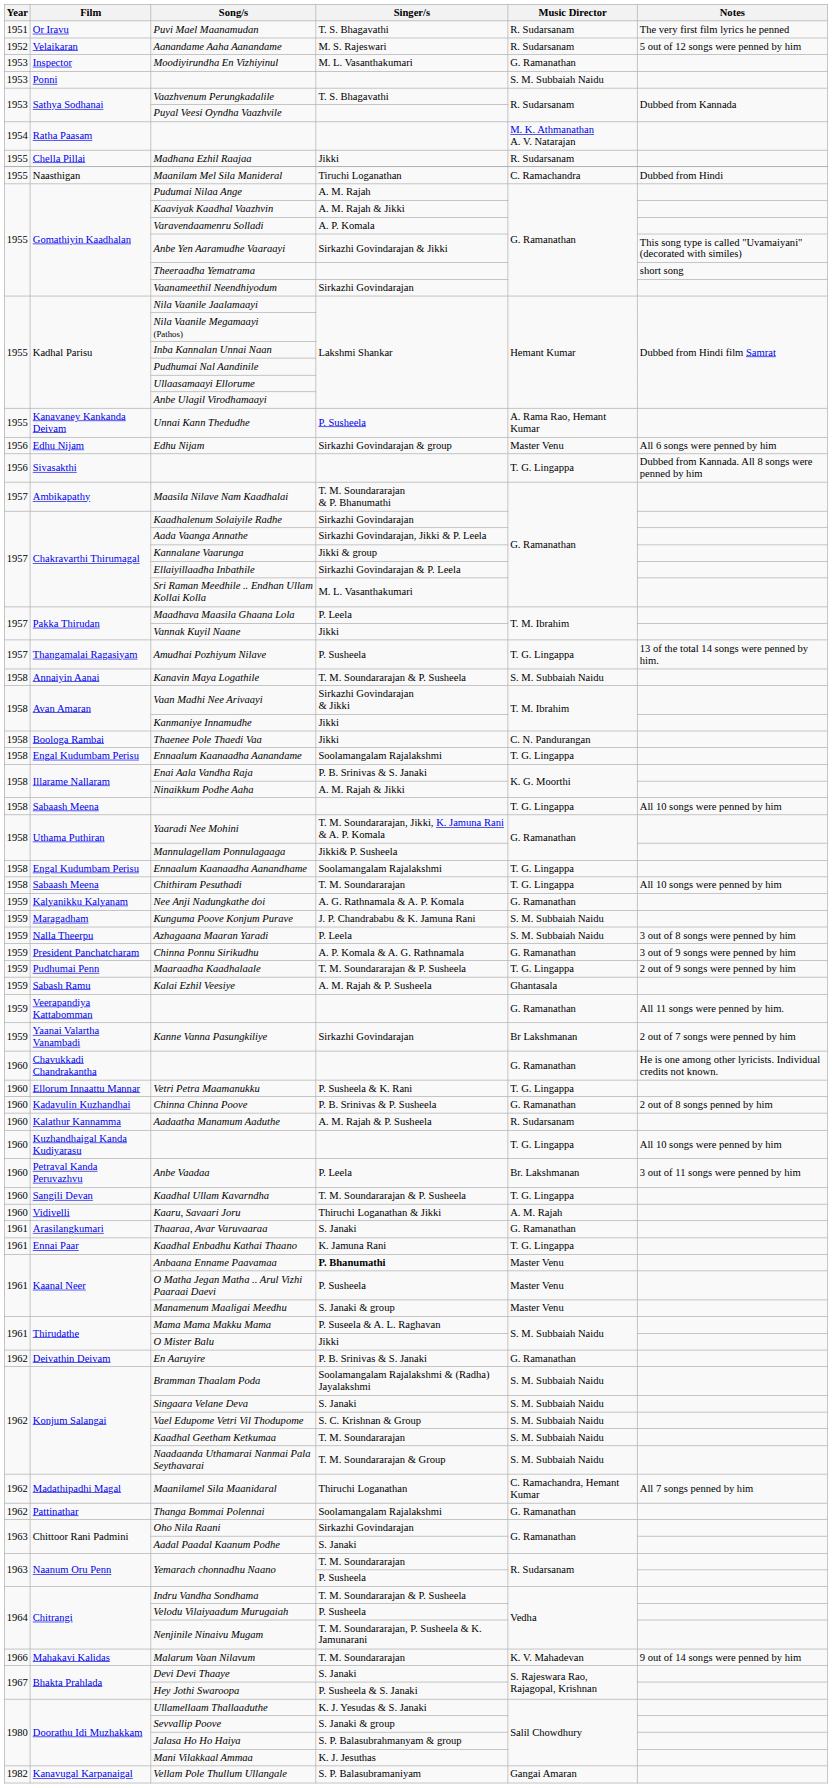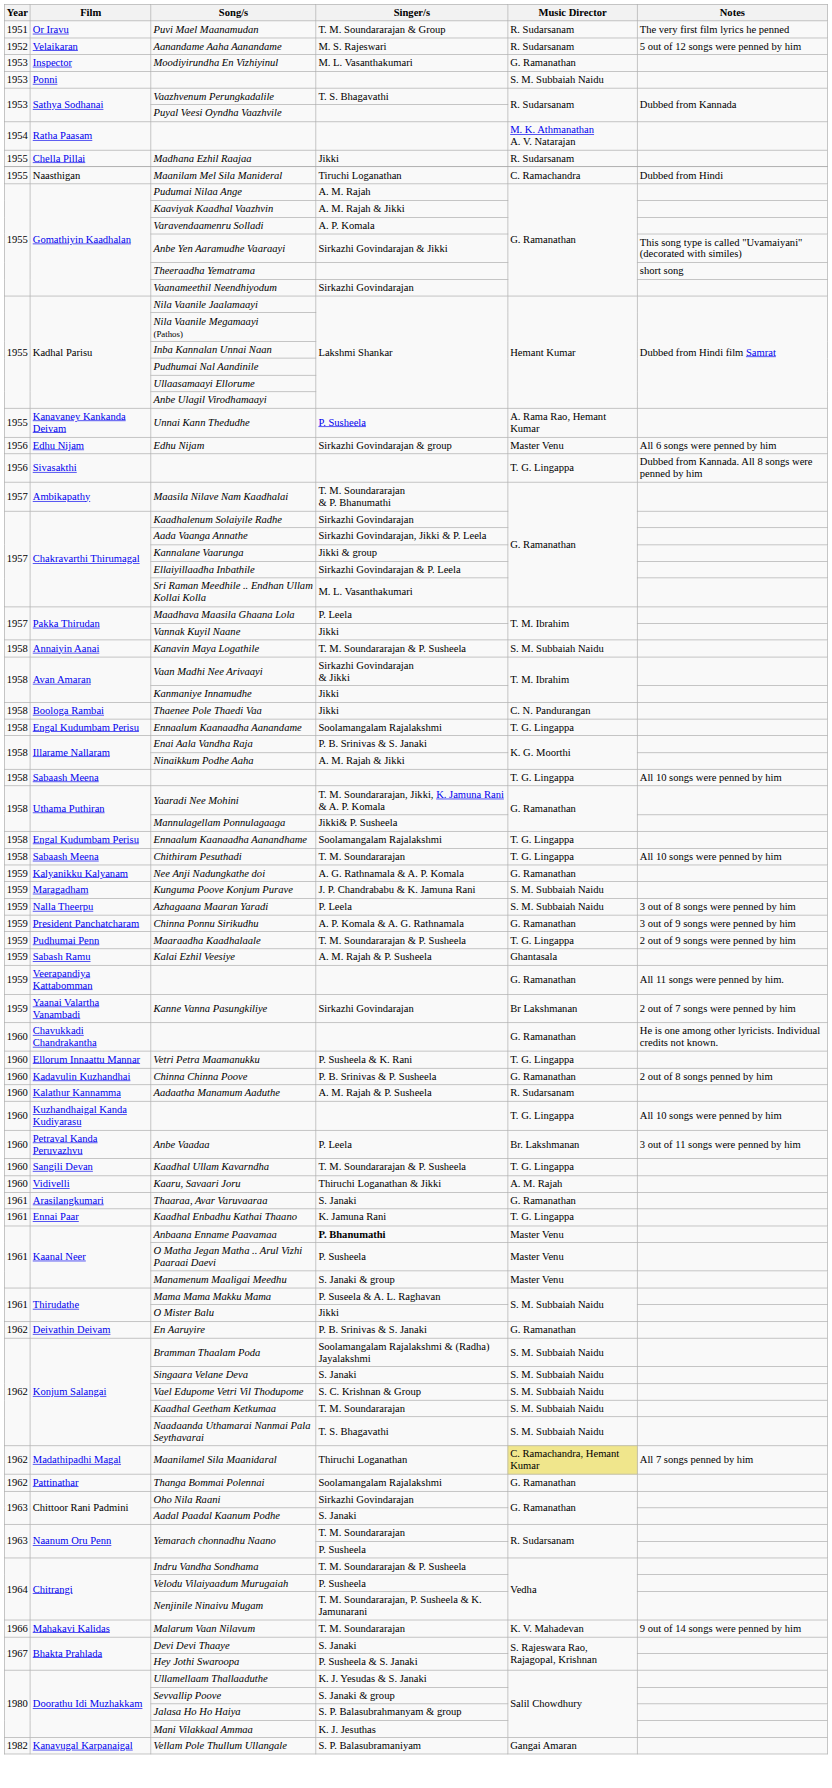Puvi Mael Maanamudan | Singer/s: T. S. Bhagavathi -> T. M. Soundararajan & Group
- row: 1957 | Thangamalai Ragasiyam | Amudhai Pozhiyum Nilave | P. Susheela | T. G. Lingappa | 13 of the total 14 songs were penned by him.
Naadaanda Uthamarai Nanmai Pala Seythavarai | Singer/s: T. M. Soundararajan & Group -> T. S. Bhagavathi
Maanilamel Sila Maanidaral | Music Director: no background -> khaki background
